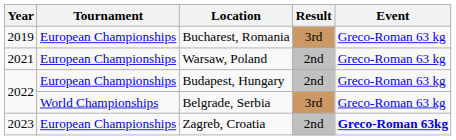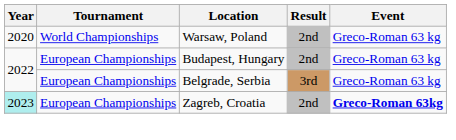- row: 2019 | European Championships | Bucharest, Romania | 3rd | Greco-Roman 63 kg
Warsaw, Poland | Year: 2021 -> 2020
Warsaw, Poland | Tournament: European Championships -> World Championships
Belgrade, Serbia | Tournament: World Championships -> European Championships
Zagreb, Croatia | Year: no background -> paleturquoise background
